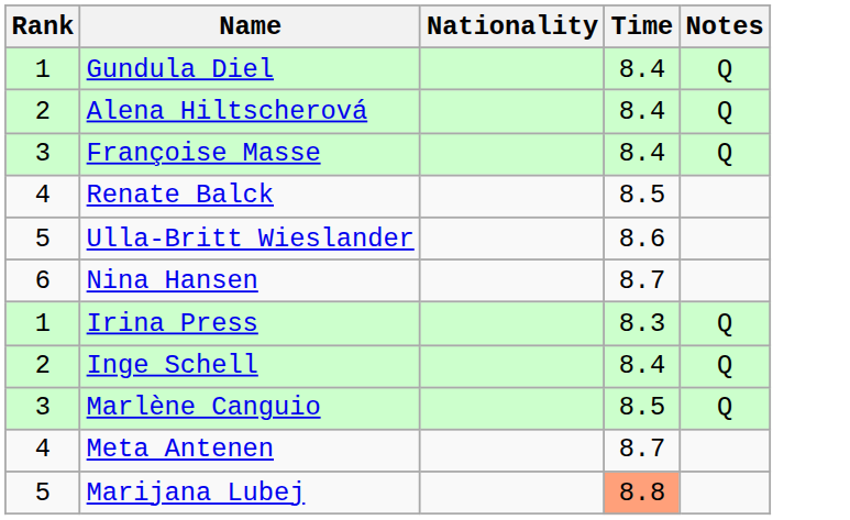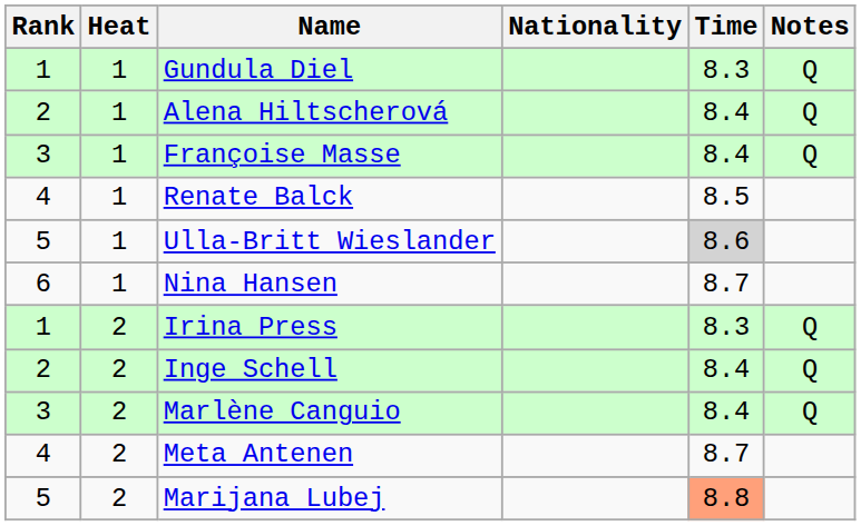+ column: Heat | 1 | 1 | 1 | 1 | 1 | 1 | 2 | 2 | 2 | 2 | 2
Gundula Diel | Time: 8.4 -> 8.3
Ulla-Britt Wieslander | Time: no background -> lightgrey background
Marlène Canguio | Time: 8.5 -> 8.4
